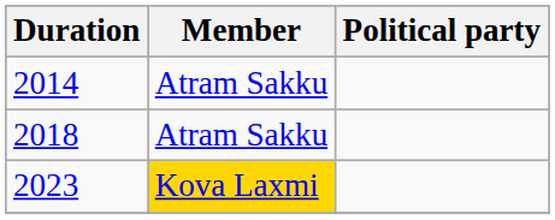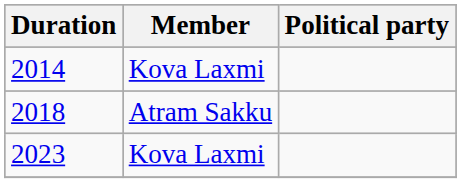2014 | Member: Atram Sakku -> Kova Laxmi
2023 | Member: gold background -> no background
